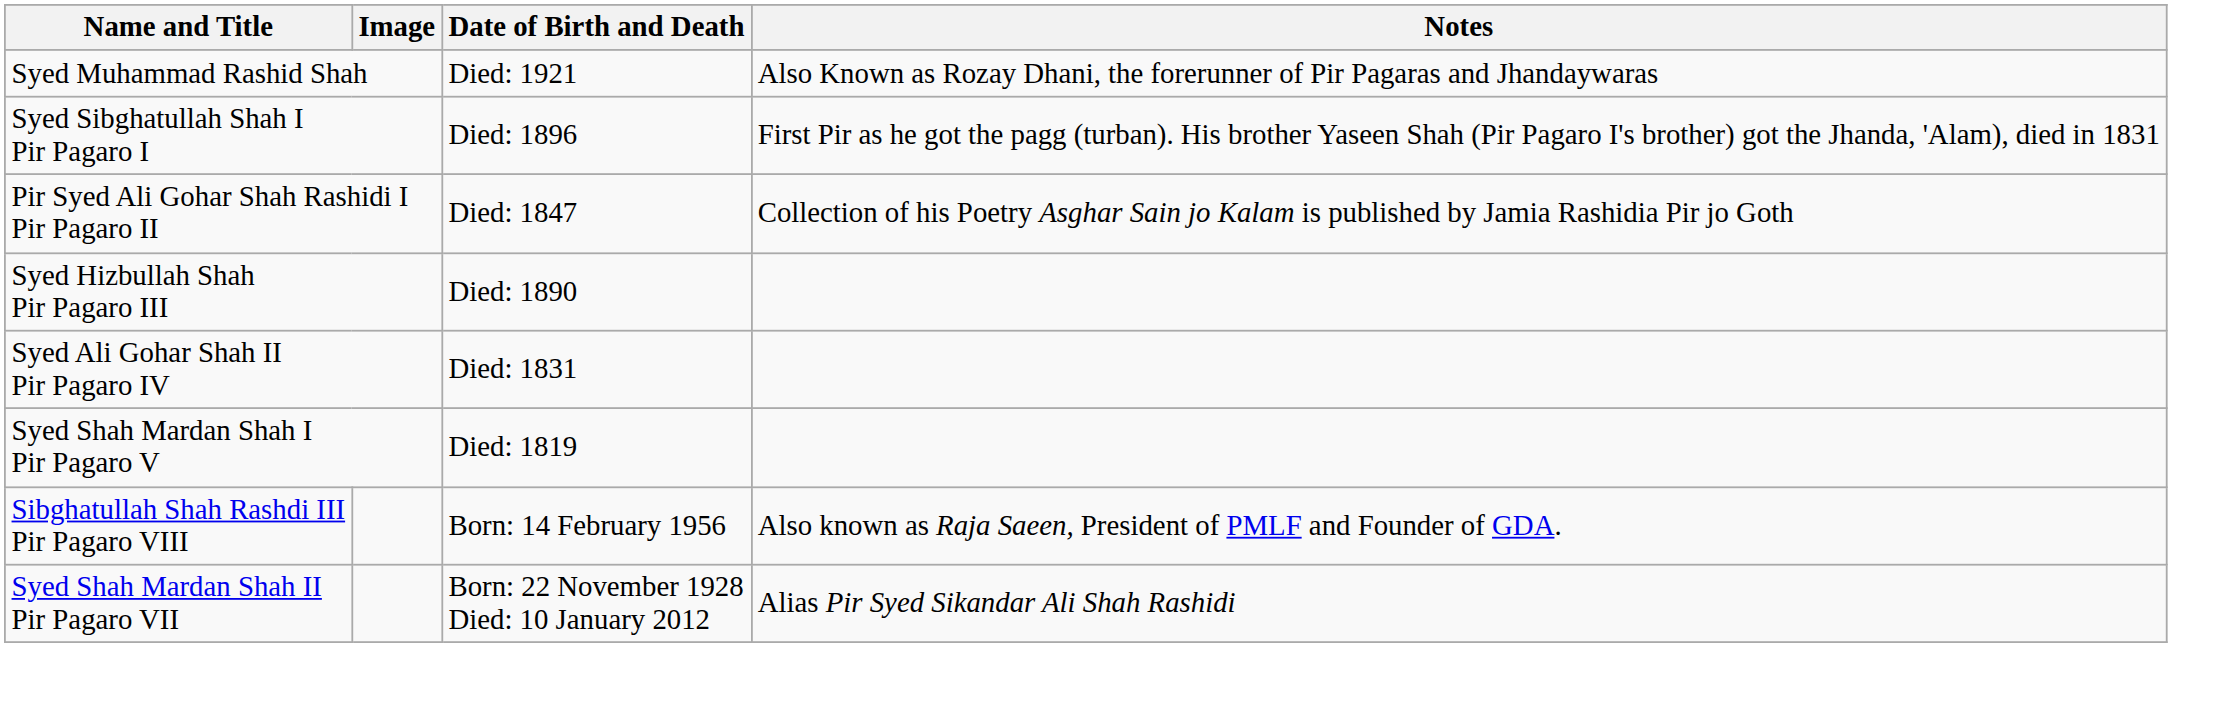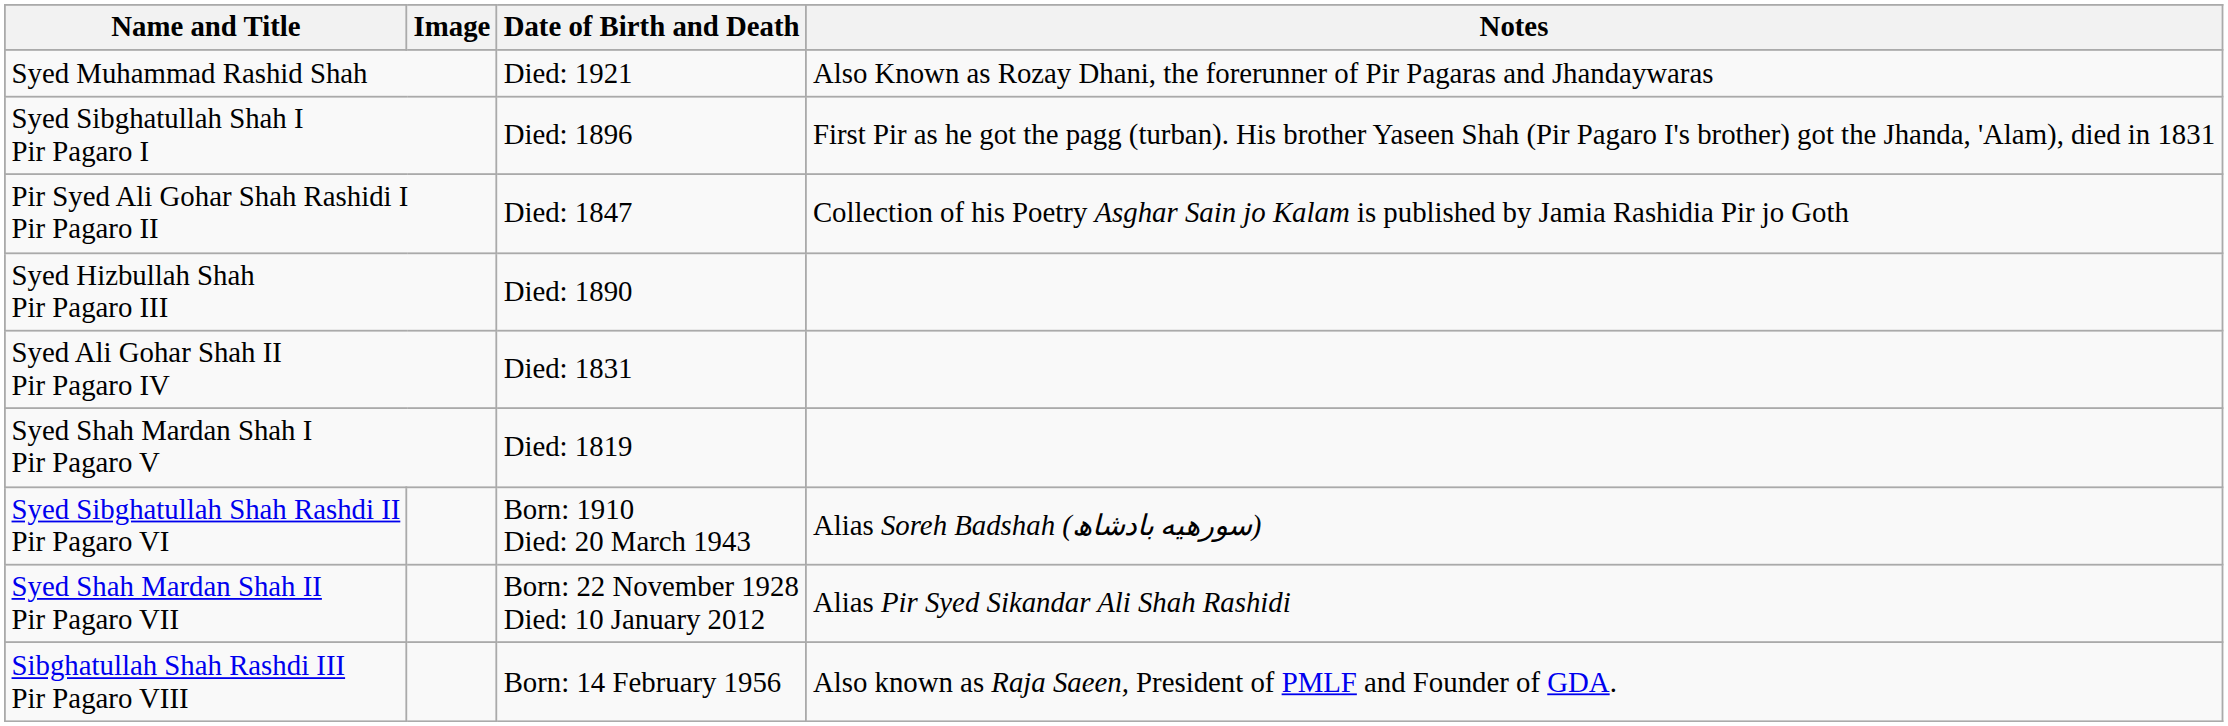+ row: Syed Sibghatullah Shah Rashdi II Pir Pagaro VI | Born: 1910 Died: 20 March 1943 | Alias Soreh Badshah (سورھيه بادشاھ)
rows swapped: Syed Shah Mardan Shah II Pir Pagaro VII <-> Sibghatullah Shah Rashdi III Pir Pagaro VIII
